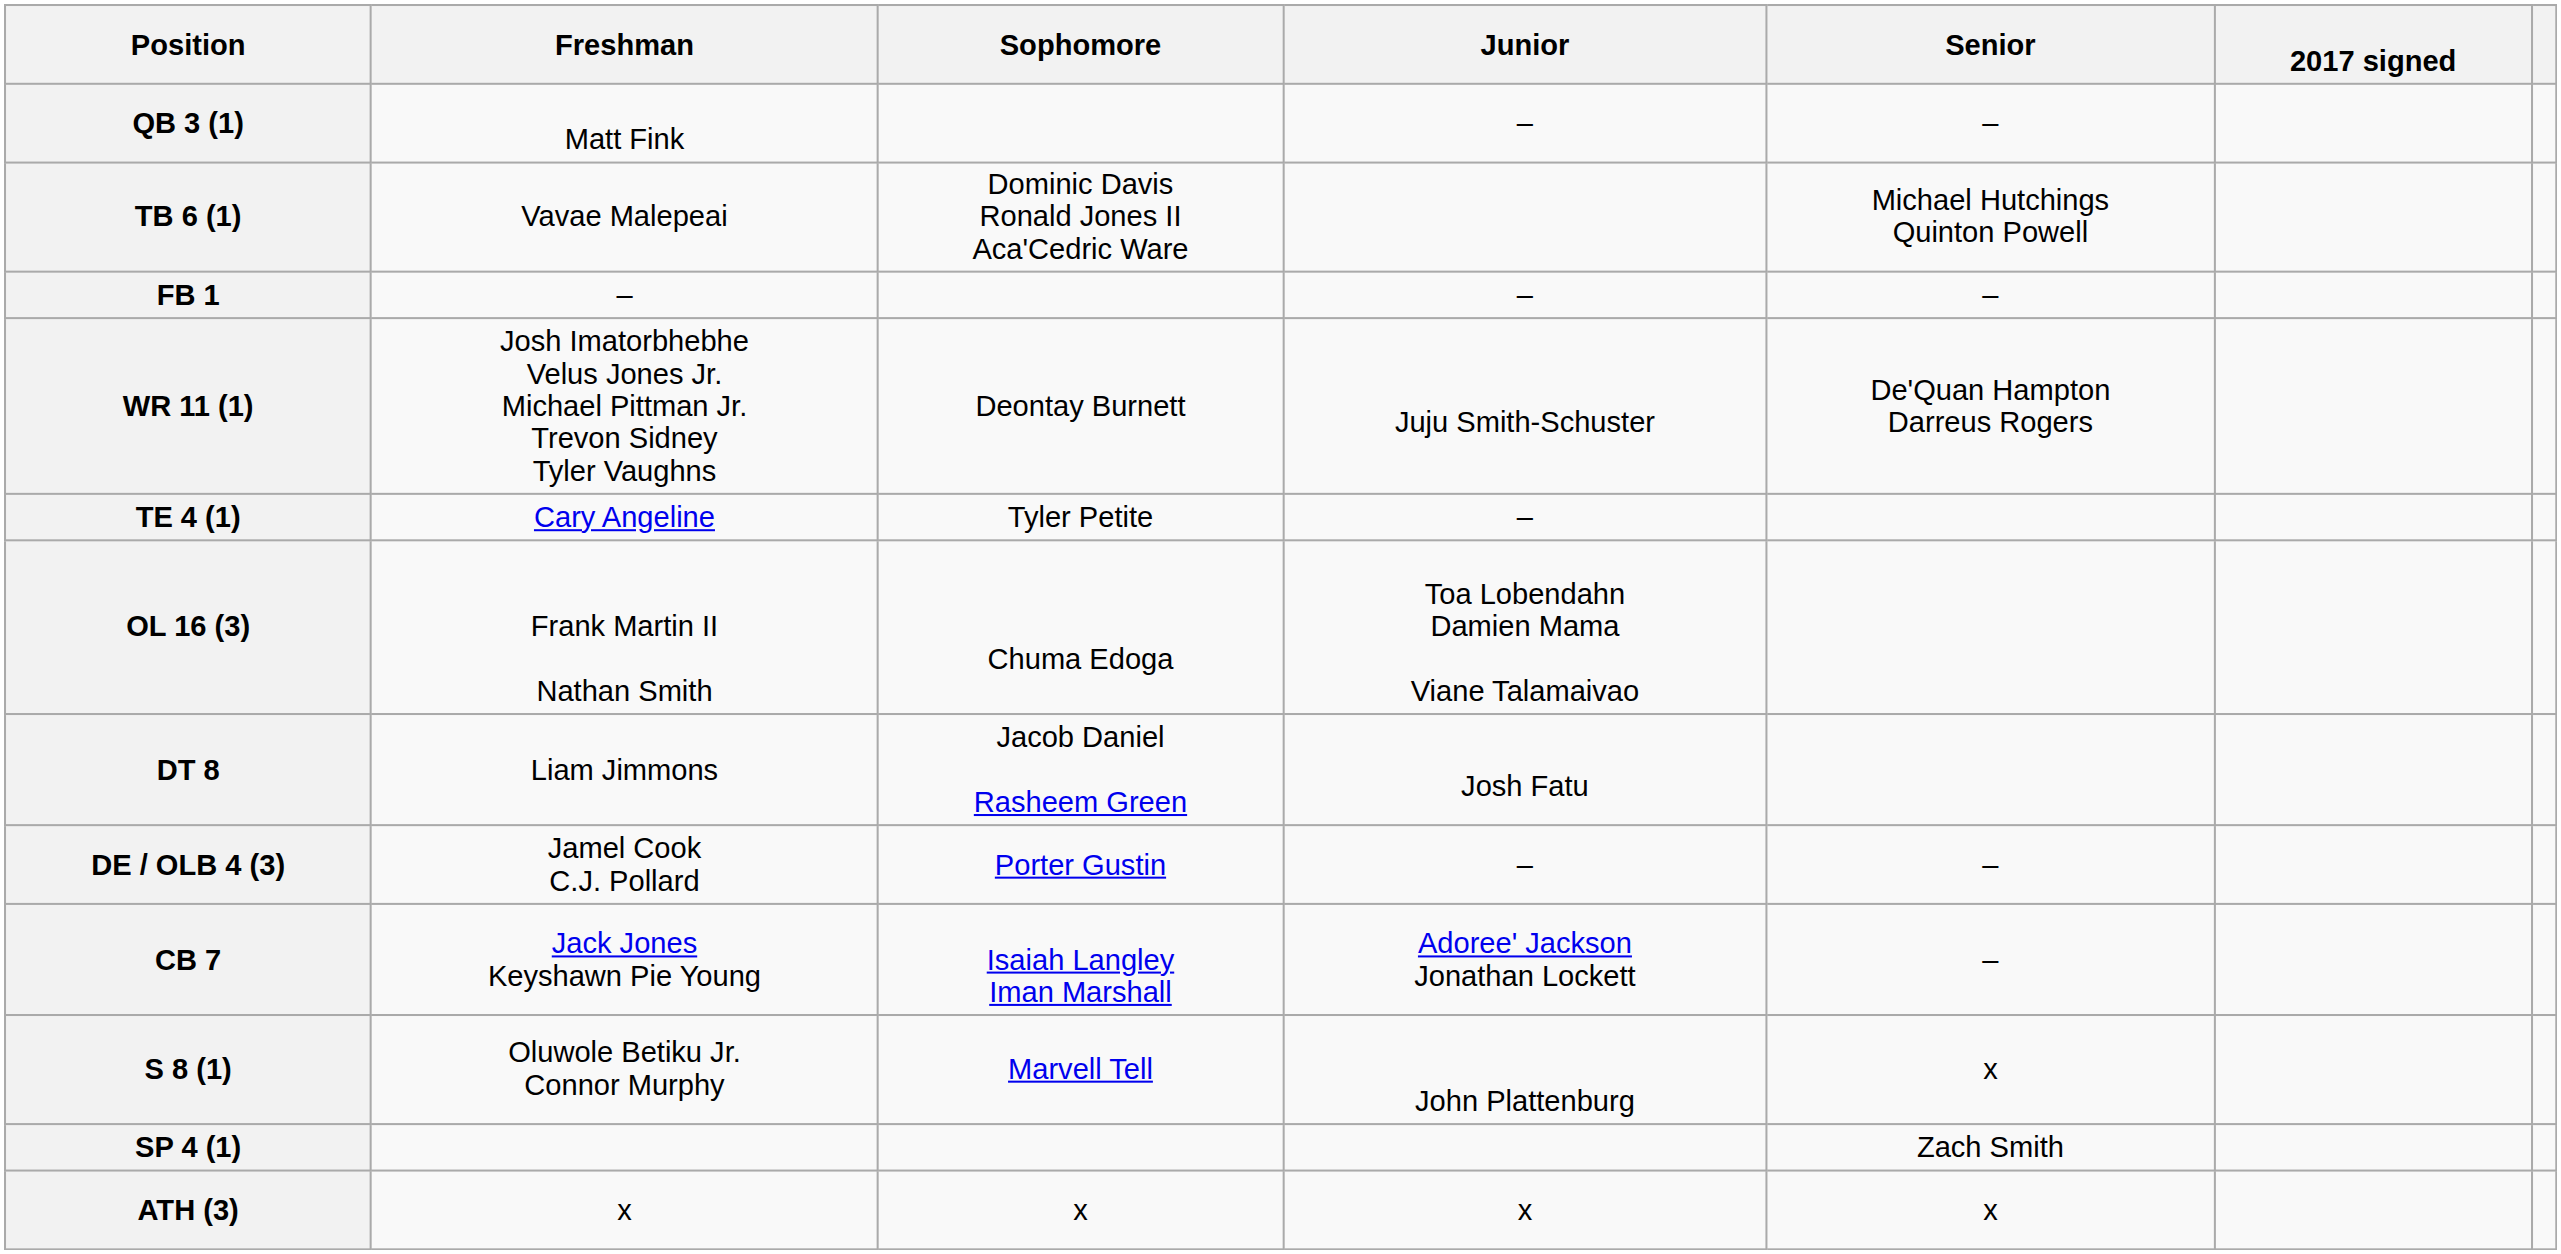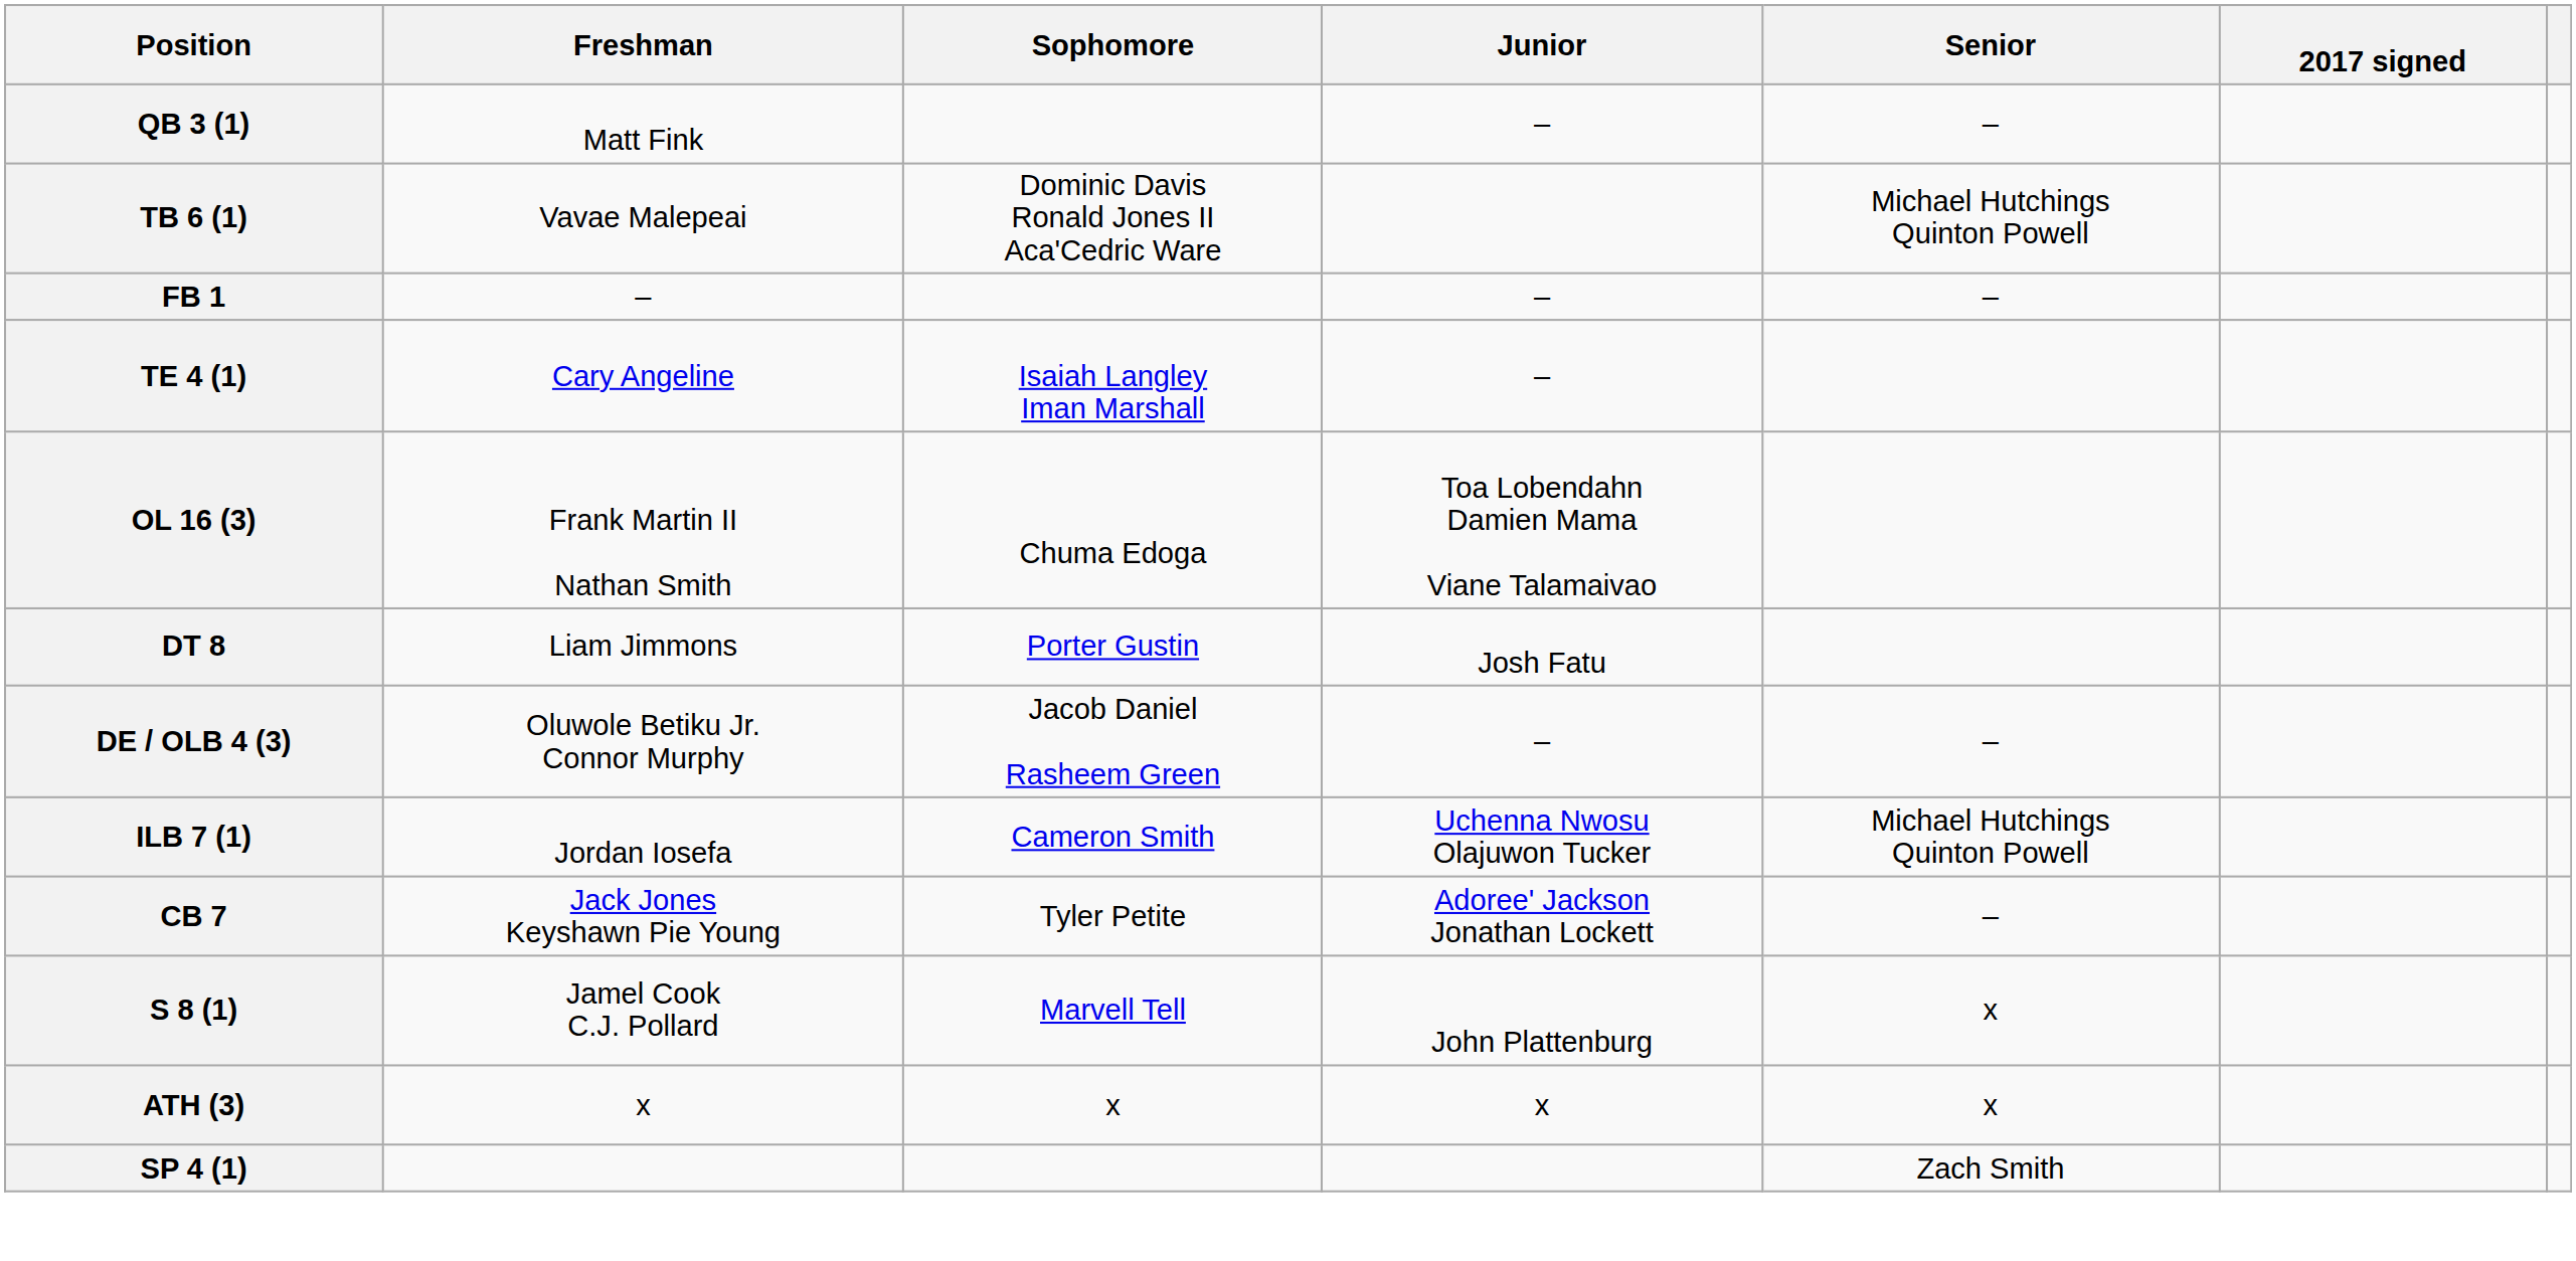- row: WR 11 (1) | Josh Imatorbhebhe Velus Jones Jr. Michael Pittman Jr. Trevon Sidney Tyler Vaughns | Deontay Burnett | Juju Smith-Schuster | De'Quan Hampton Darreus Rogers
TE 4 (1) | Sophomore: Tyler Petite -> Isaiah Langley Iman Marshall
DT 8 | Sophomore: Jacob Daniel Rasheem Green -> Porter Gustin
DE / OLB 4 (3) | Freshman: Jamel Cook C.J. Pollard -> Oluwole Betiku Jr. Connor Murphy
DE / OLB 4 (3) | Sophomore: Porter Gustin -> Jacob Daniel Rasheem Green
+ row: ILB 7 (1) | Jordan Iosefa | Cameron Smith | Uchenna Nwosu Olajuwon Tucker | Michael Hutchings Quinton Powell
CB 7 | Sophomore: Isaiah Langley Iman Marshall -> Tyler Petite
S 8 (1) | Freshman: Oluwole Betiku Jr. Connor Murphy -> Jamel Cook C.J. Pollard
rows swapped: SP 4 (1) <-> ATH (3)
